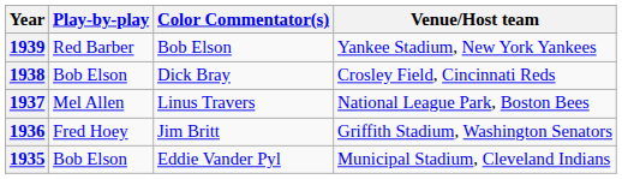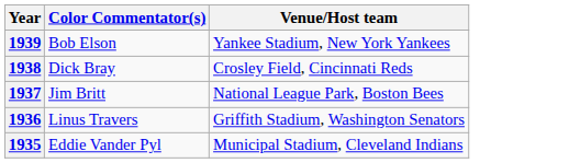- column: Play-by-play | Red Barber | Bob Elson | Mel Allen | Fred Hoey | Bob Elson
1937 | Color Commentator(s): Linus Travers -> Jim Britt
1936 | Color Commentator(s): Jim Britt -> Linus Travers
